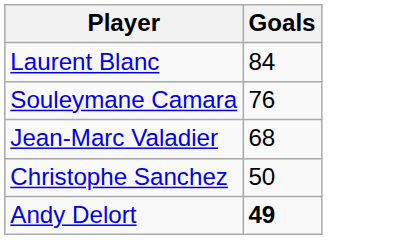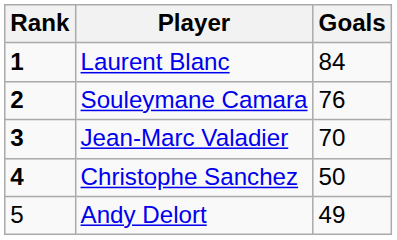+ column: Rank | 1 | 2 | 3 | 4 | 5
Jean-Marc Valadier | Goals: 68 -> 70
Andy Delort | Goals: bold -> normal
